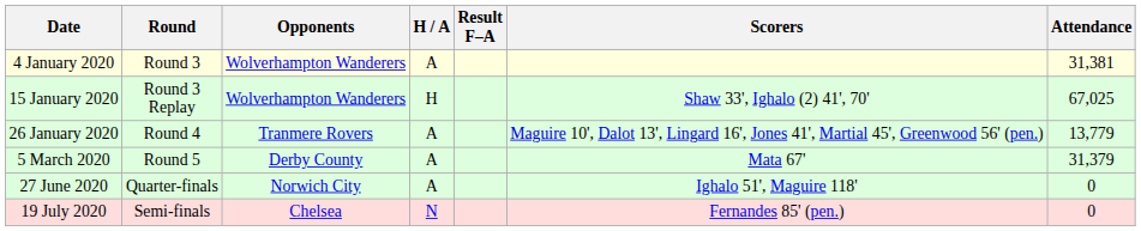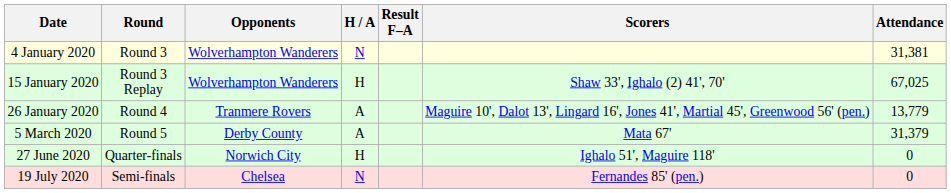4 January 2020 | H / A: A -> N
27 June 2020 | H / A: A -> H
